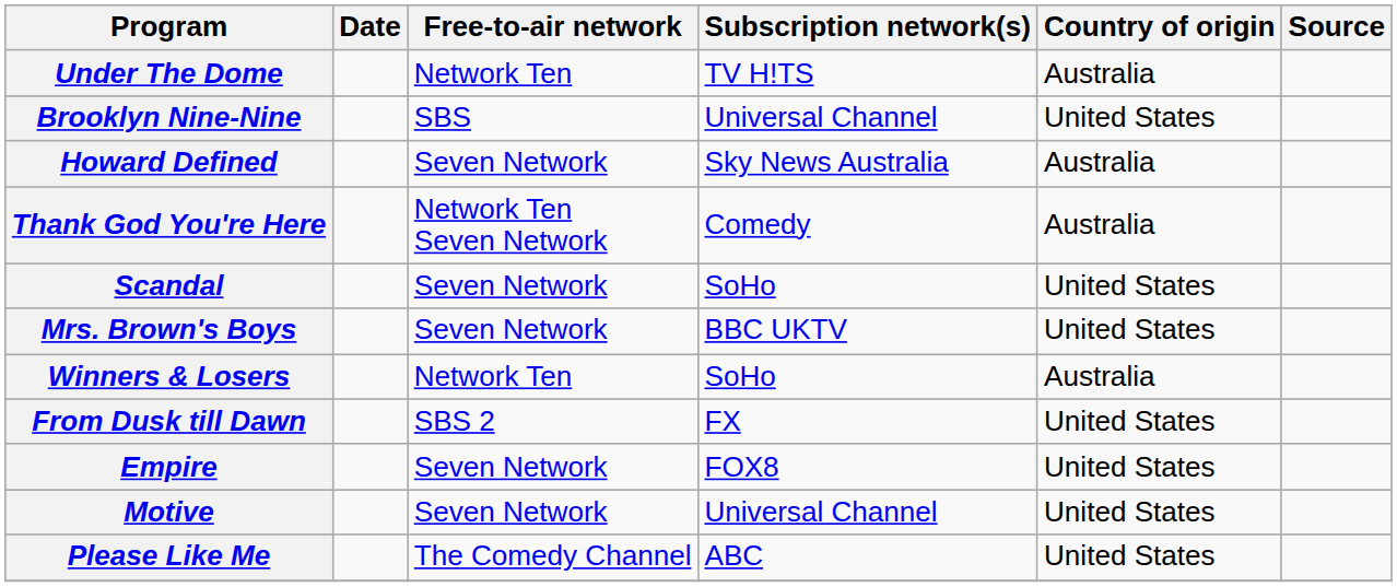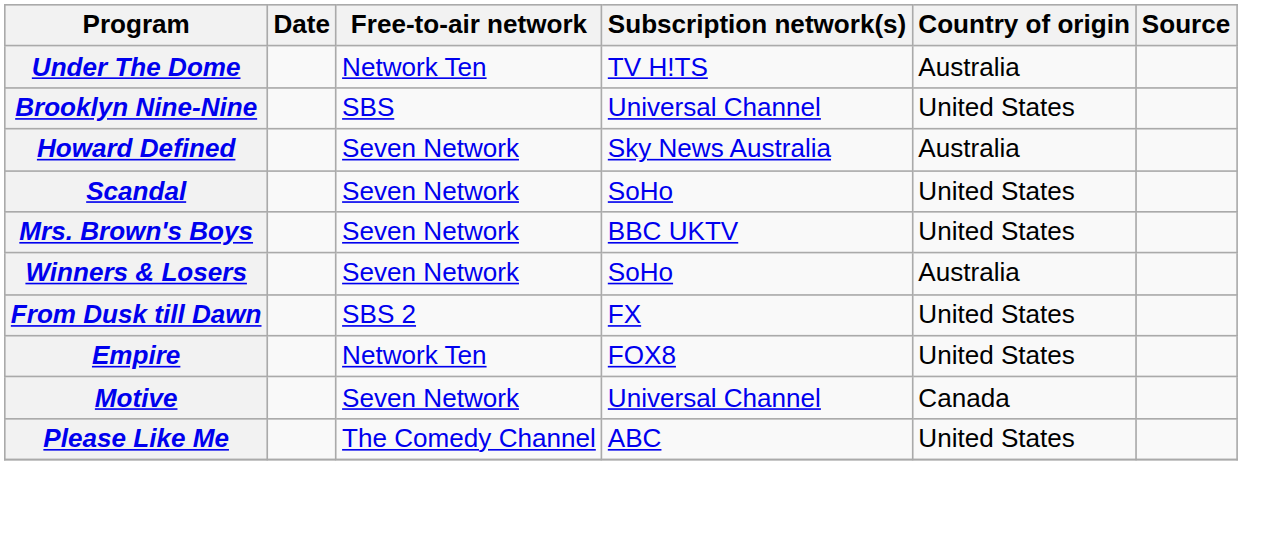- row: Thank God You're Here | Network Ten Seven Network | Comedy | Australia
Winners & Losers | Free-to-air network: Network Ten -> Seven Network
Empire | Free-to-air network: Seven Network -> Network Ten
Motive | Country of origin: United States -> Canada
